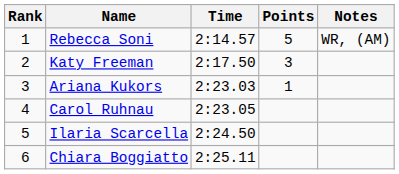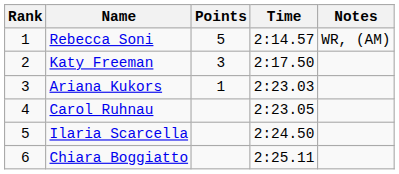columns swapped: Time <-> Points
